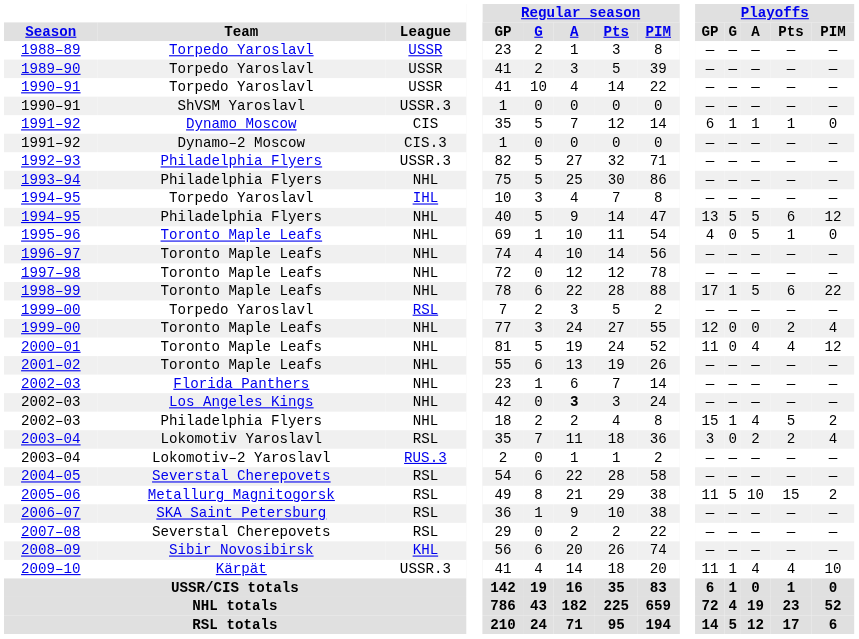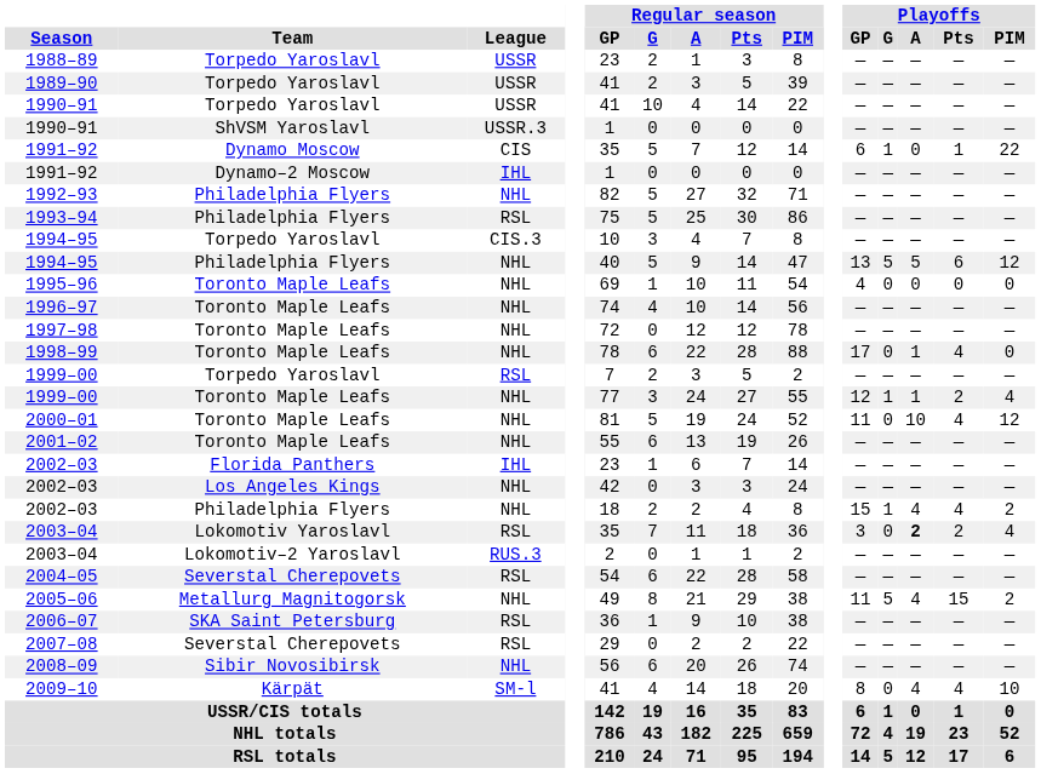1991–92 / Dynamo Moscow | Playoffs / A: 1 -> 0
1991–92 / Dynamo Moscow | Playoffs / PIM: 0 -> 22
1991–92 / Dynamo–2 Moscow | League: CIS.3 -> IHL
1992–93 | League: USSR.3 -> NHL
1993–94 | League: NHL -> RSL
1994–95 / Torpedo Yaroslavl | League: IHL -> CIS.3
1995–96 | Playoffs / A: 5 -> 0
1995–96 | Playoffs / Pts: 1 -> 0
1998–99 | Playoffs / G: 1 -> 0
1998–99 | Playoffs / A: 5 -> 1
1998–99 | Playoffs / Pts: 6 -> 4
1998–99 | Playoffs / PIM: 22 -> 0
1999–00 / Toronto Maple Leafs | Playoffs / G: 0 -> 1
1999–00 / Toronto Maple Leafs | Playoffs / A: 0 -> 1
2000–01 | Playoffs / A: 4 -> 10
2002–03 / Florida Panthers | League: NHL -> IHL
2002–03 / Los Angeles Kings | Regular season / A: bold -> normal
2002–03 / Philadelphia Flyers | Playoffs / Pts: 5 -> 4
2003–04 / Lokomotiv Yaroslavl | Playoffs / A: normal -> bold
2005–06 | League: RSL -> NHL
2005–06 | Playoffs / A: 10 -> 4
2008–09 | League: KHL -> NHL
2009–10 | League: USSR.3 -> SM-l
2009–10 | Playoffs / GP: 11 -> 8
2009–10 | Playoffs / G: 1 -> 0
